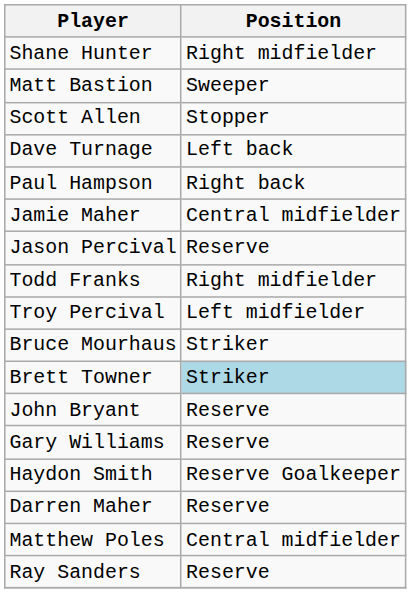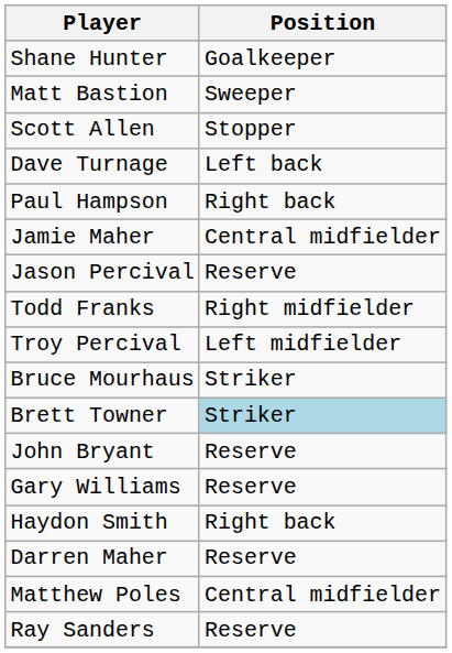Shane Hunter | Position: Right midfielder -> Goalkeeper
Haydon Smith | Position: Reserve Goalkeeper -> Right back
